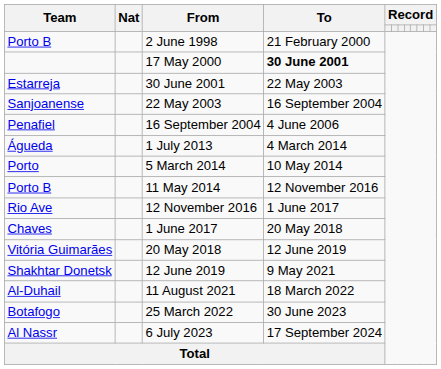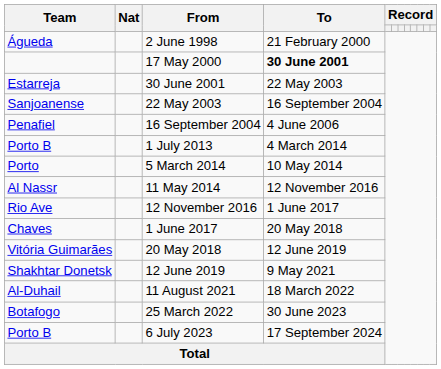2 June 1998 | Team: Porto B -> Águeda
1 July 2013 | Team: Águeda -> Porto B
11 May 2014 | Team: Porto B -> Al Nassr
6 July 2023 | Team: Al Nassr -> Porto B
